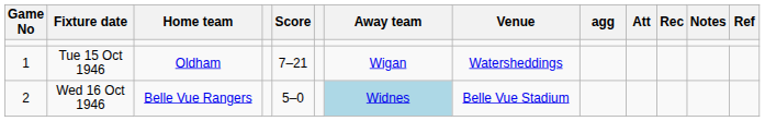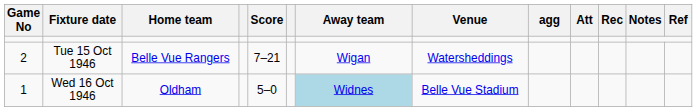Tue 15 Oct 1946 | Game No: 1 -> 2
Tue 15 Oct 1946 | Home team: Oldham -> Belle Vue Rangers
Wed 16 Oct 1946 | Game No: 2 -> 1
Wed 16 Oct 1946 | Home team: Belle Vue Rangers -> Oldham
